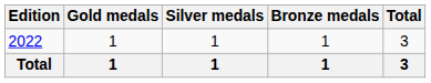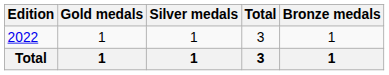columns swapped: Bronze medals <-> Total
